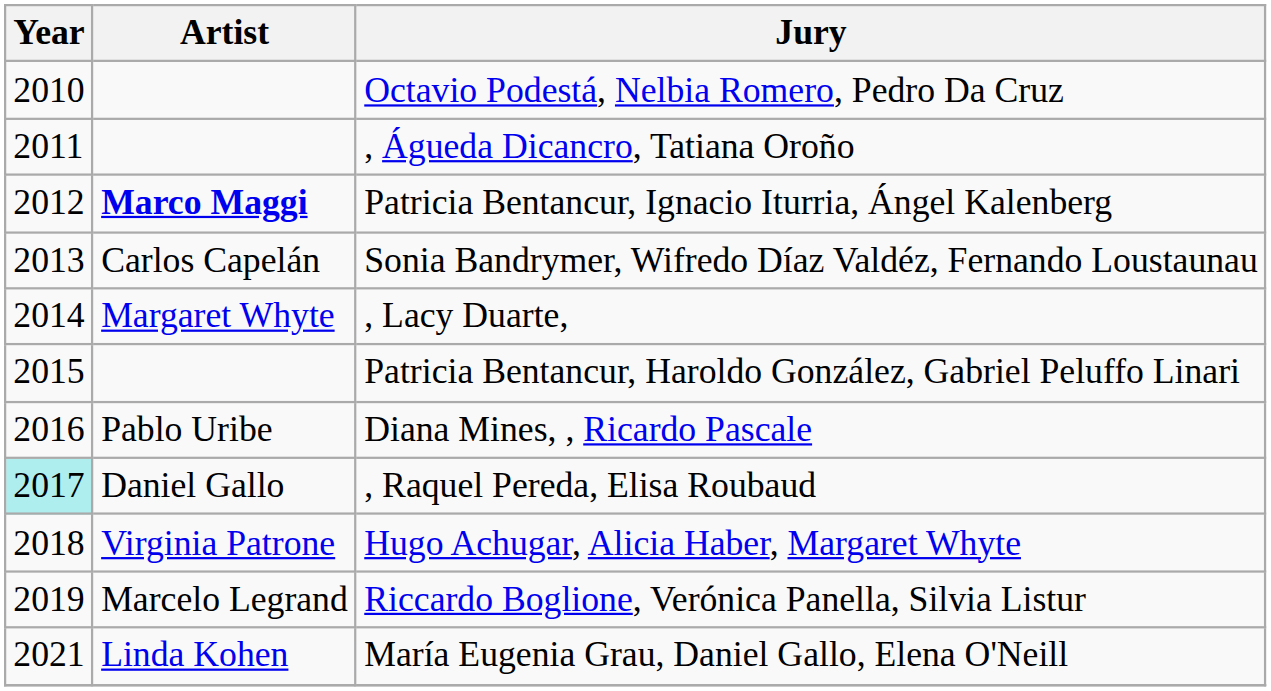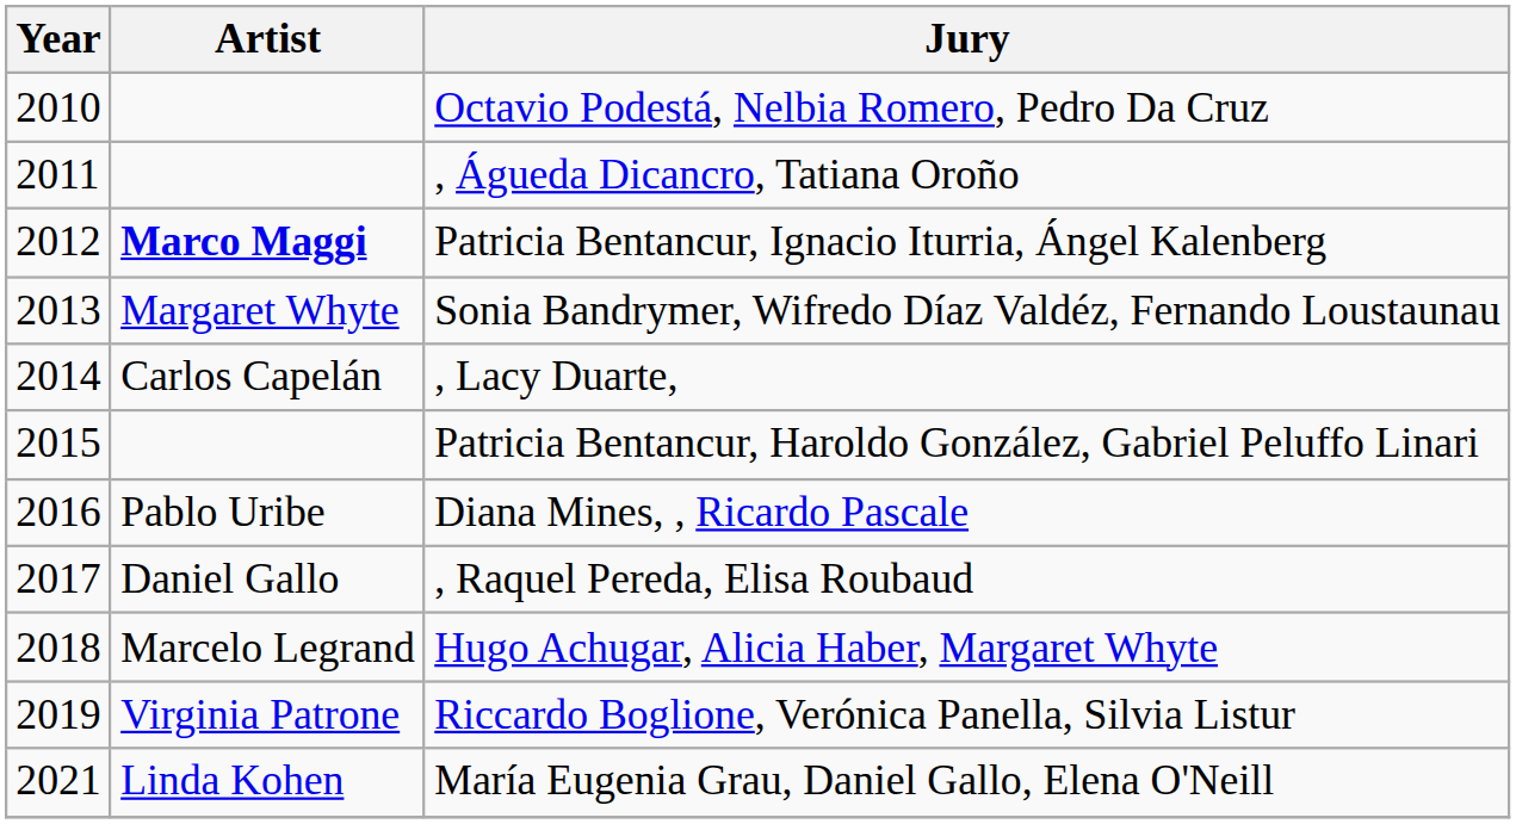Sonia Bandrymer, Wifredo Díaz Valdéz, Fernando Loustaunau | Artist: Carlos Capelán -> Margaret Whyte
, Lacy Duarte, | Artist: Margaret Whyte -> Carlos Capelán
, Raquel Pereda, Elisa Roubaud | Year: paleturquoise background -> no background
Hugo Achugar, Alicia Haber, Margaret Whyte | Artist: Virginia Patrone -> Marcelo Legrand
Riccardo Boglione, Verónica Panella, Silvia Listur | Artist: Marcelo Legrand -> Virginia Patrone
